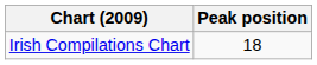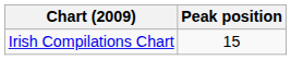Irish Compilations Chart | Peak position: 18 -> 15
